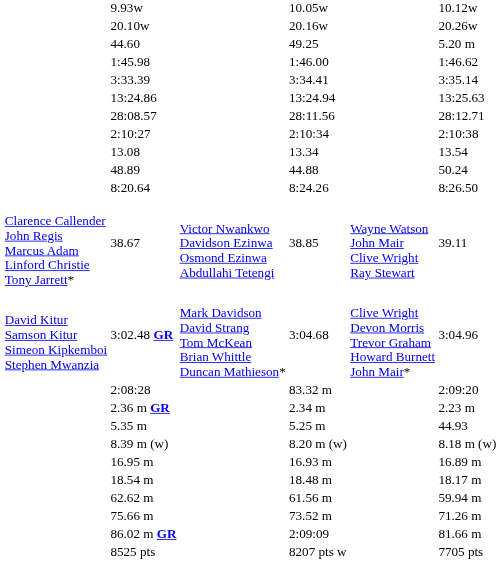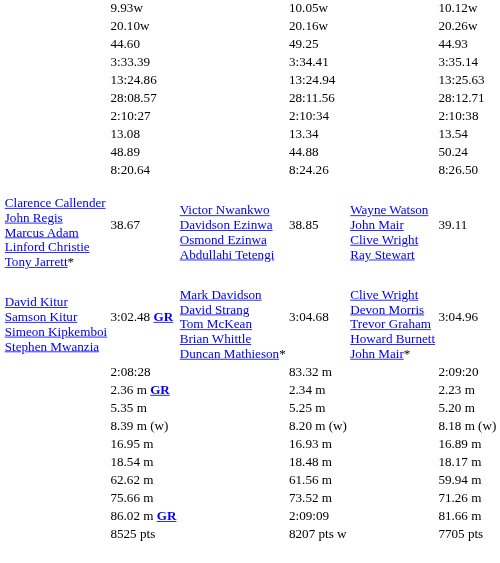44.60 | column 7: 5.20 m -> 44.93
- row: 1:45.98 | 1:46.00 | 1:46.62
5.35 m | column 7: 44.93 -> 5.20 m
